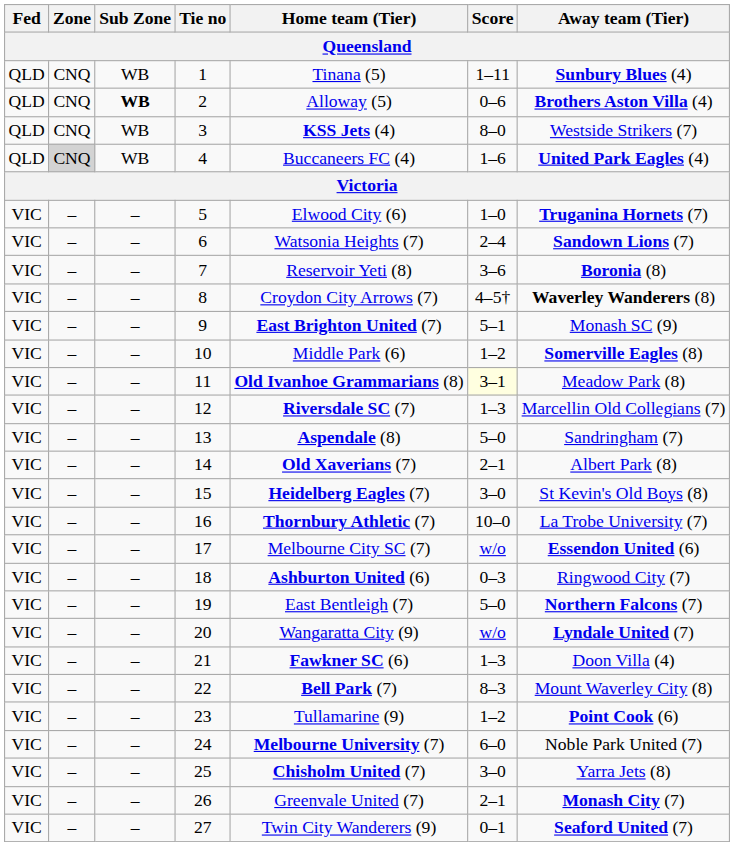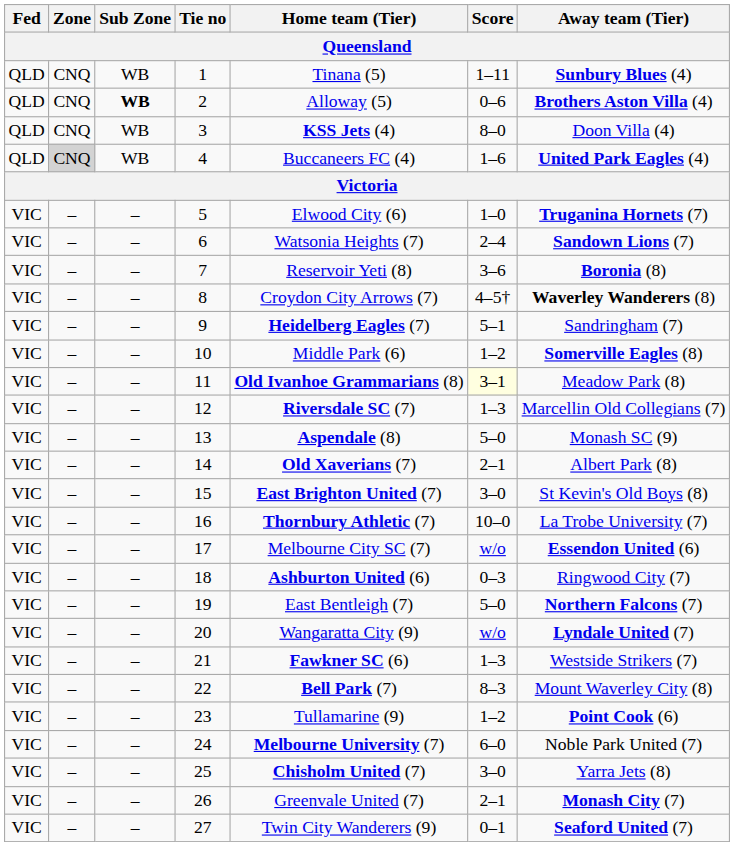3 | Away team (Tier): Westside Strikers (7) -> Doon Villa (4)
9 | Home team (Tier): East Brighton United (7) -> Heidelberg Eagles (7)
9 | Away team (Tier): Monash SC (9) -> Sandringham (7)
13 | Away team (Tier): Sandringham (7) -> Monash SC (9)
15 | Home team (Tier): Heidelberg Eagles (7) -> East Brighton United (7)
21 | Away team (Tier): Doon Villa (4) -> Westside Strikers (7)
